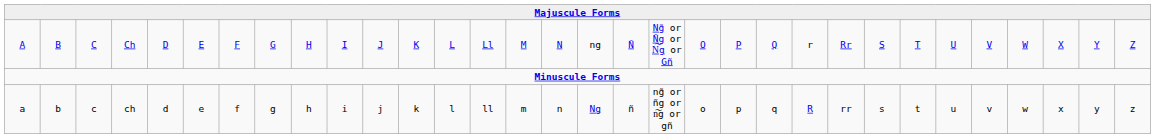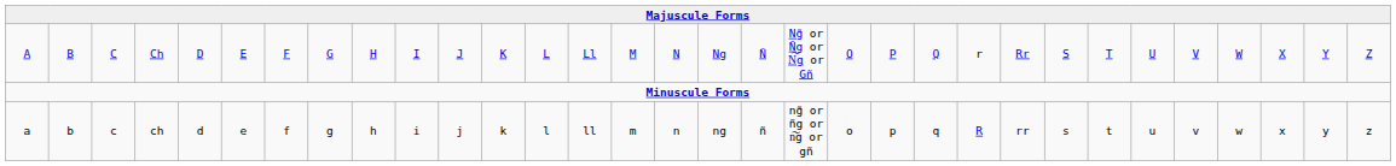Ch | column 17: ng -> Ng
ch | column 17: Ng -> ng
